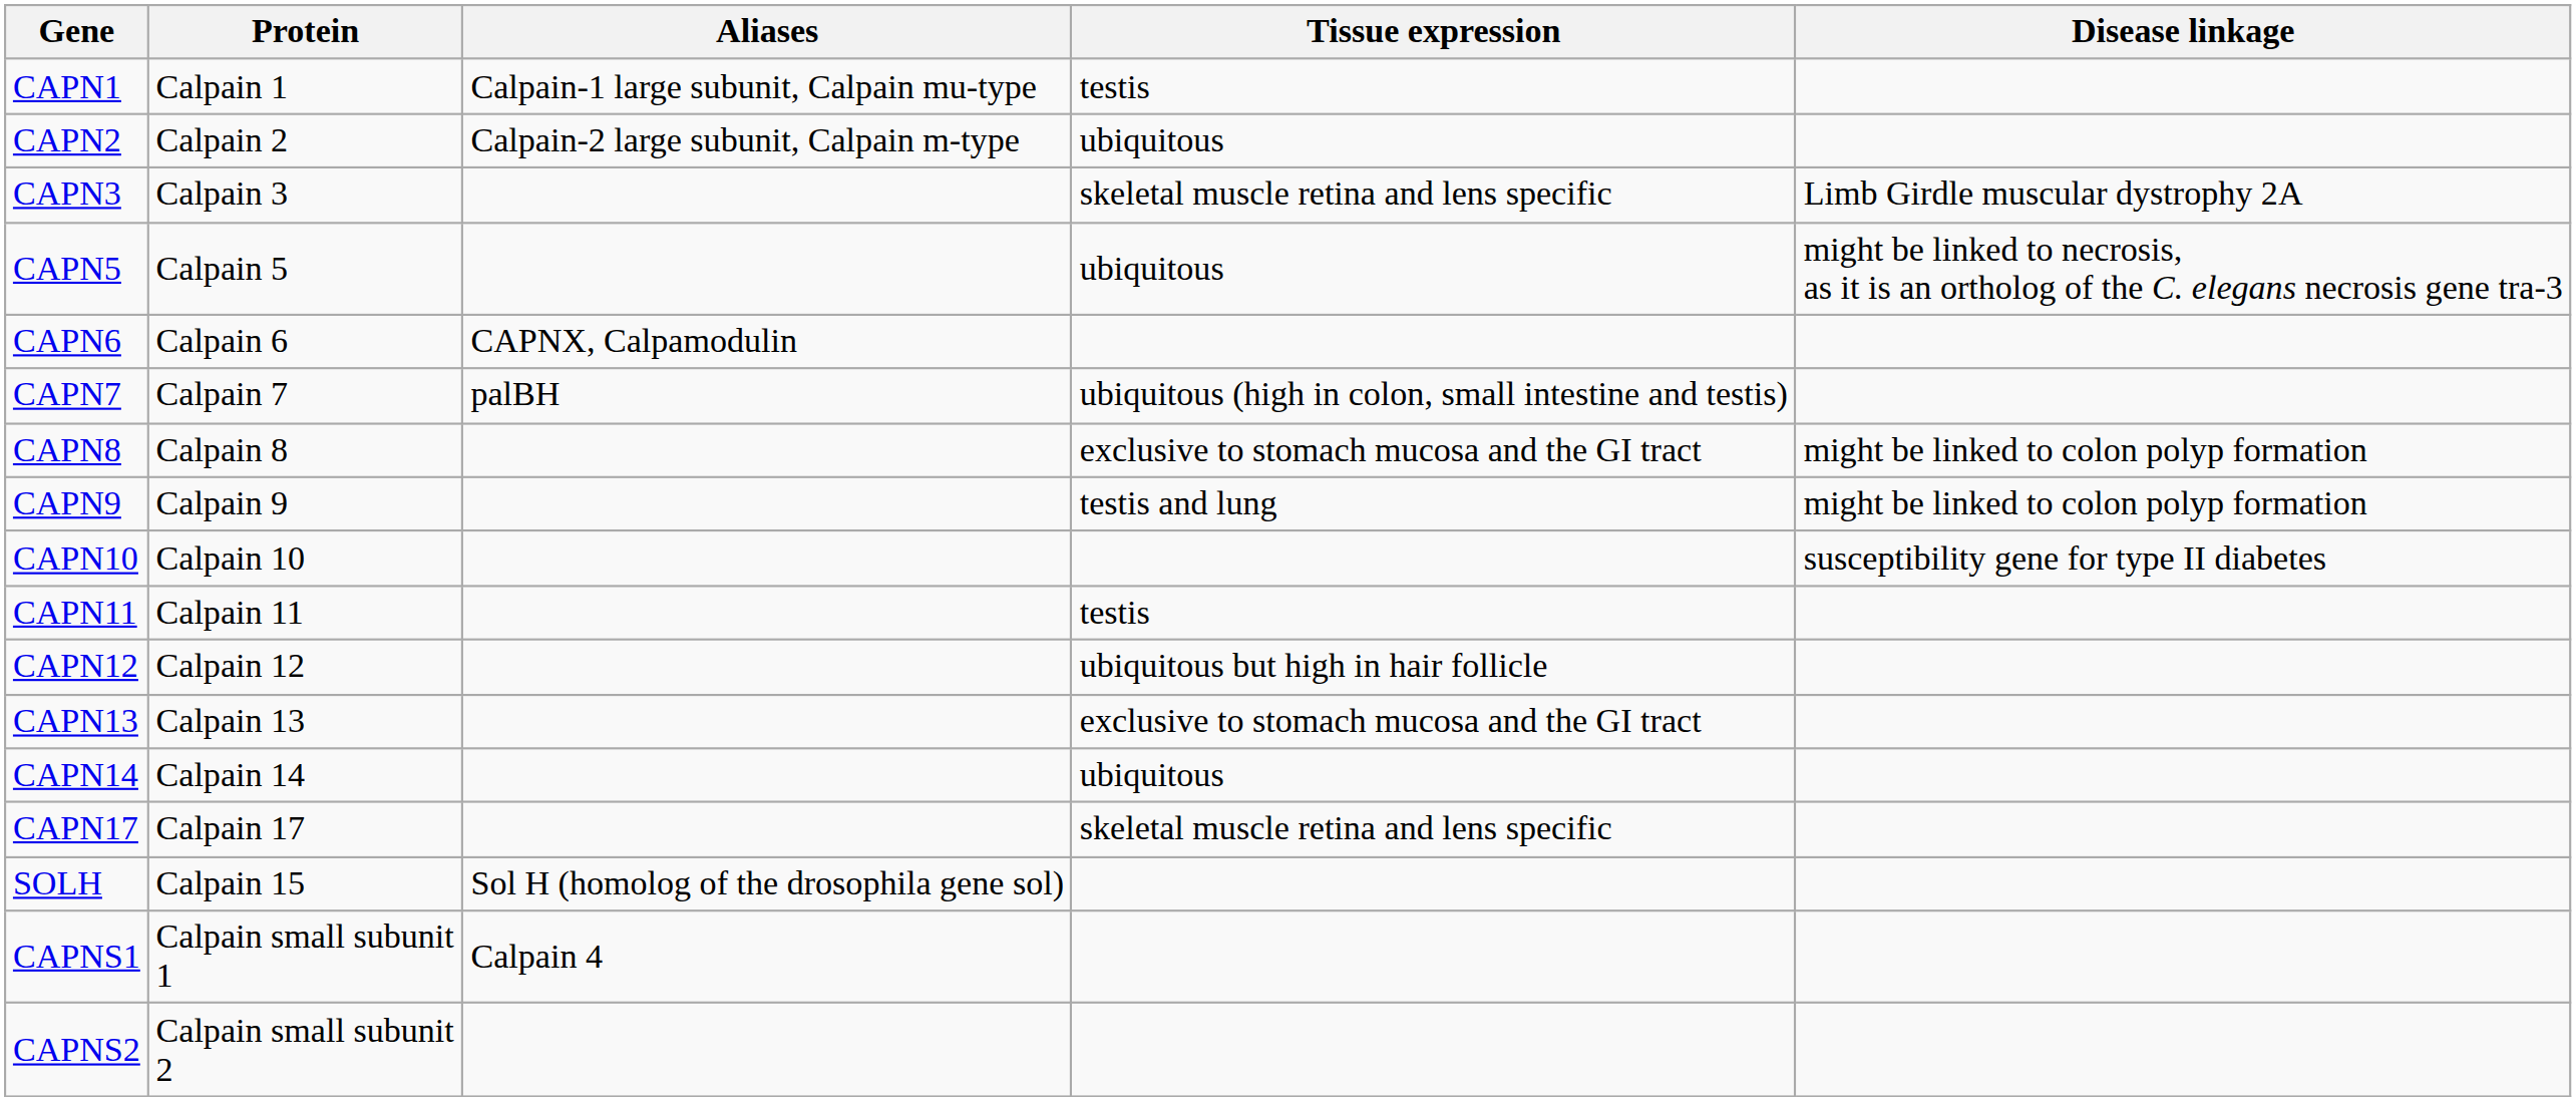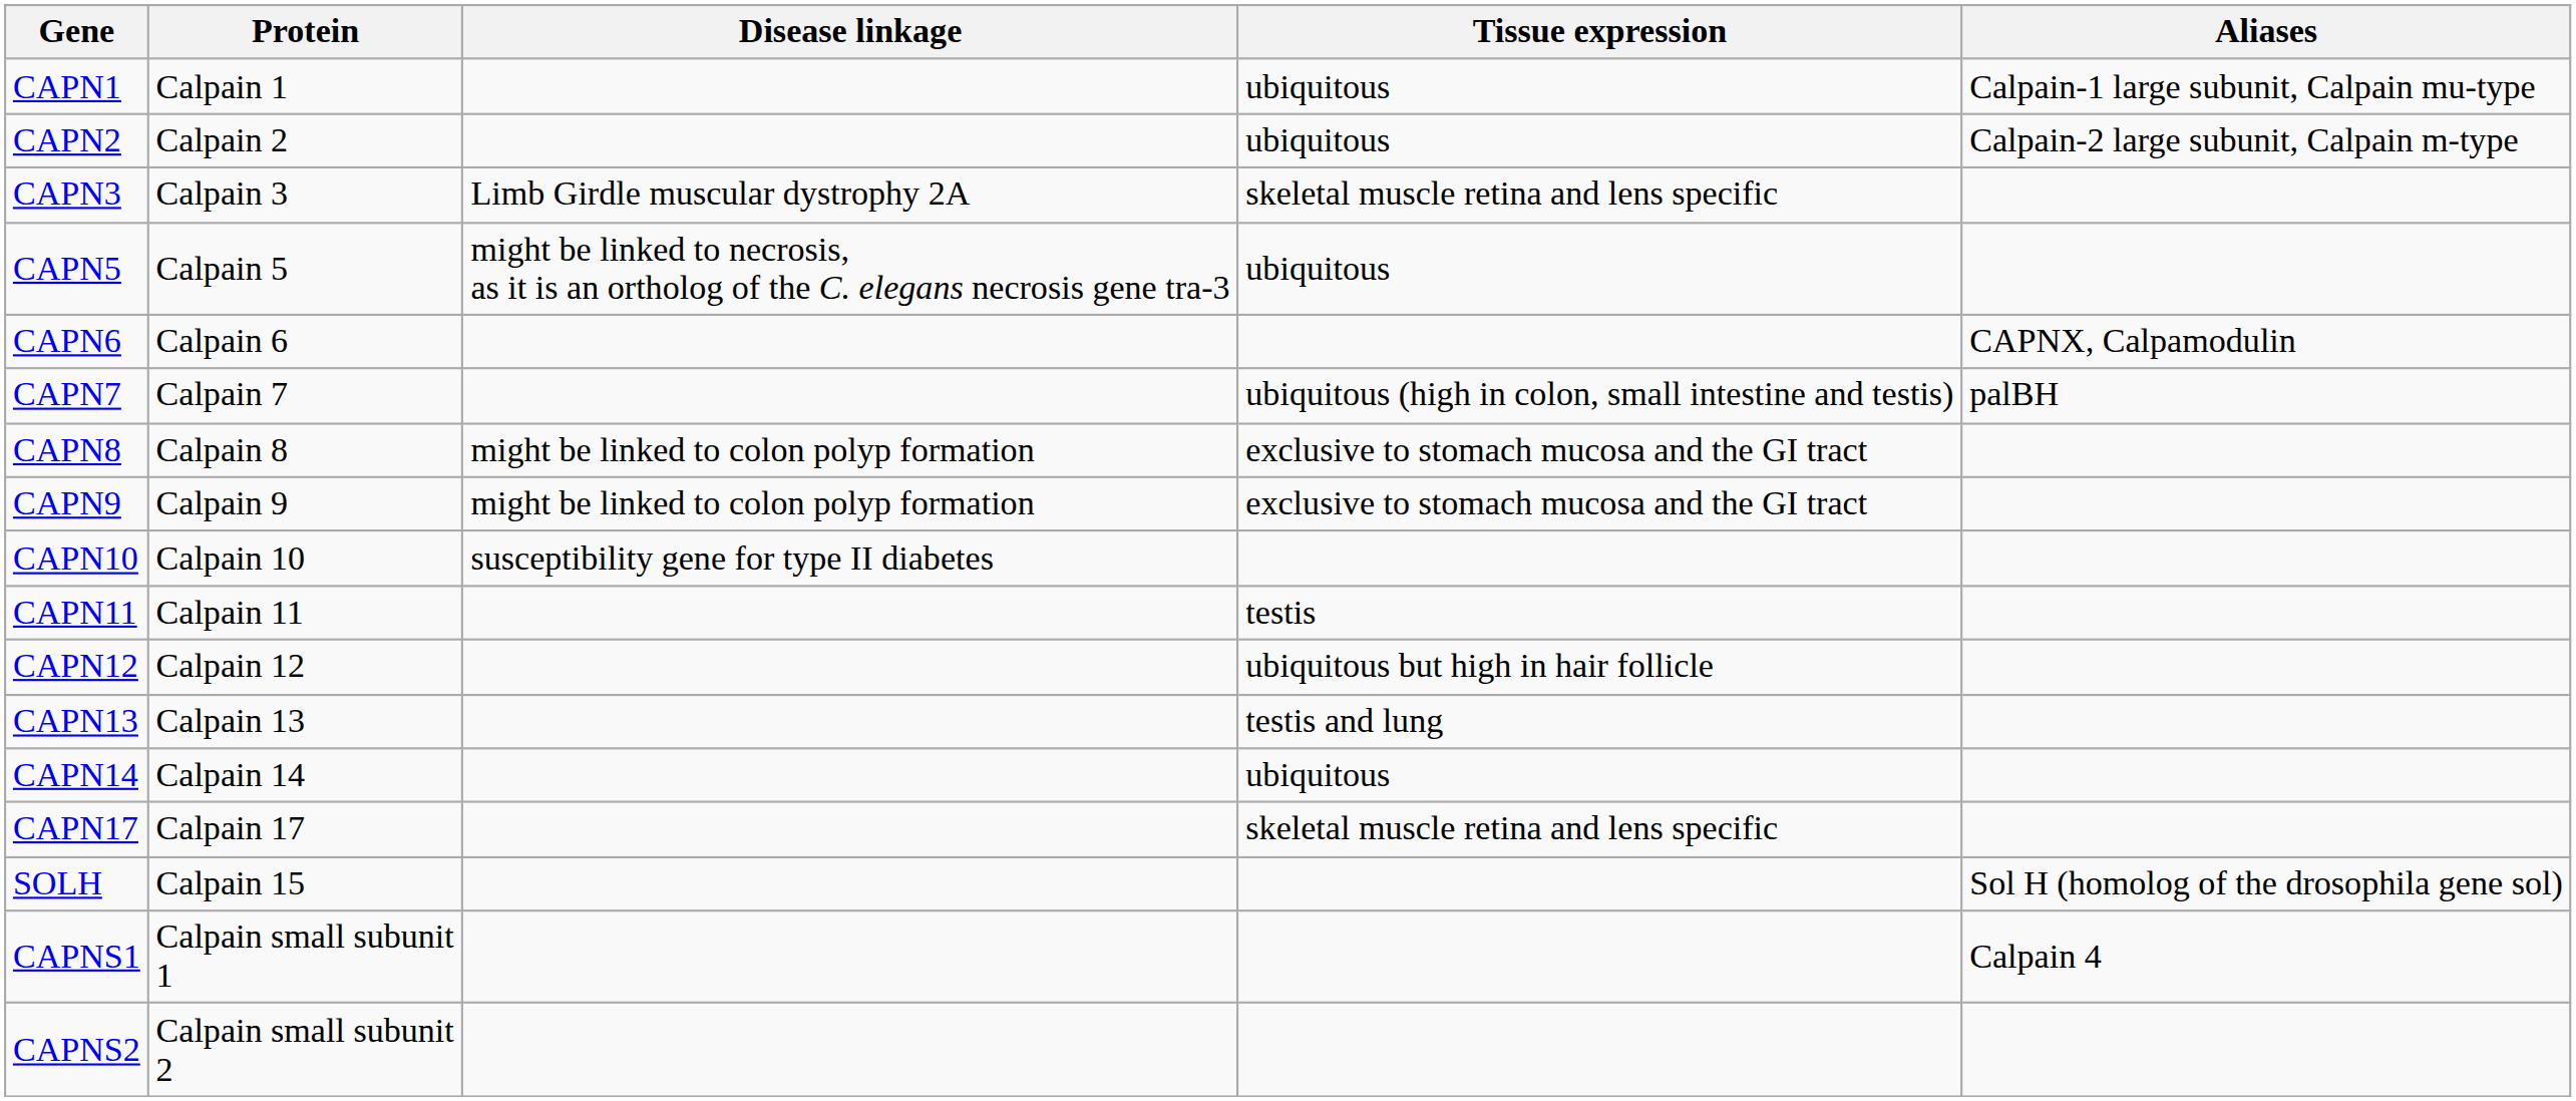columns swapped: Aliases <-> Disease linkage
CAPN1 | Tissue expression: testis -> ubiquitous
CAPN9 | Tissue expression: testis and lung -> exclusive to stomach mucosa and the GI tract
CAPN13 | Tissue expression: exclusive to stomach mucosa and the GI tract -> testis and lung
